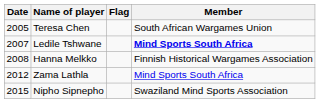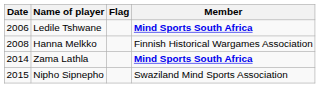- row: 2005 | Teresa Chen | South African Wargames Union
Ledile Tshwane | Date: 2007 -> 2006
Zama Lathla | Date: 2012 -> 2014
Zama Lathla | Member: normal -> bold
